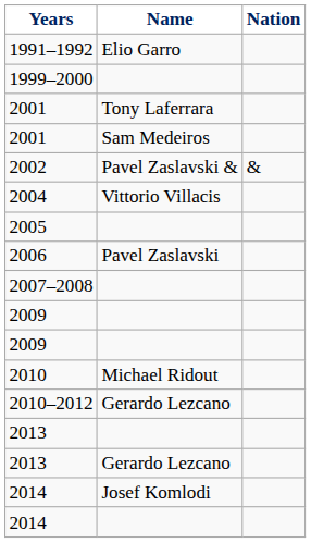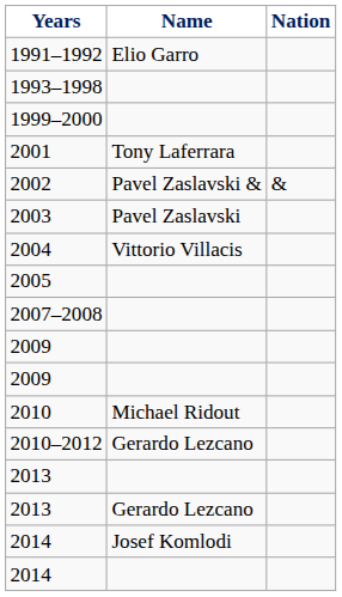+ row: 1993–1998
- row: 2001 | Sam Medeiros
+ row: 2003 | Pavel Zaslavski
- row: 2006 | Pavel Zaslavski
